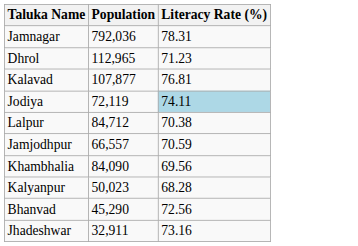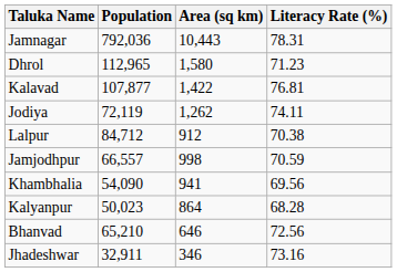+ column: Area (sq km) | 10,443 | 1,580 | 1,422 | 1,262 | 912 | 998 | 941 | 864 | 646 | 346
Jodiya | Literacy Rate (%): lightblue background -> no background
Khambhalia | Population: 84,090 -> 54,090
Bhanvad | Population: 45,290 -> 65,210
